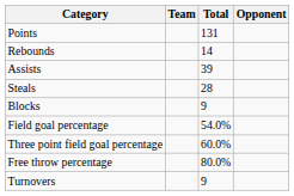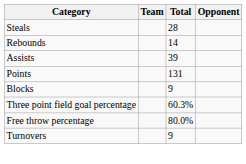rows swapped: Points <-> Steals
- row: Field goal percentage | 54.0%
Three point field goal percentage | Total: 60.0% -> 60.3%
